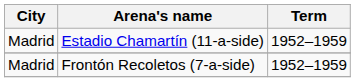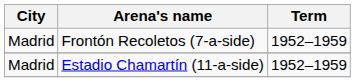rows swapped: Estadio Chamartín (11-a-side) <-> Frontón Recoletos (7-a-side)
